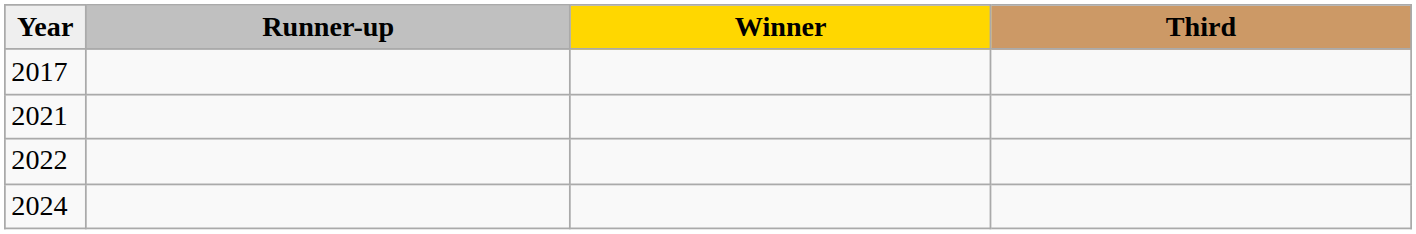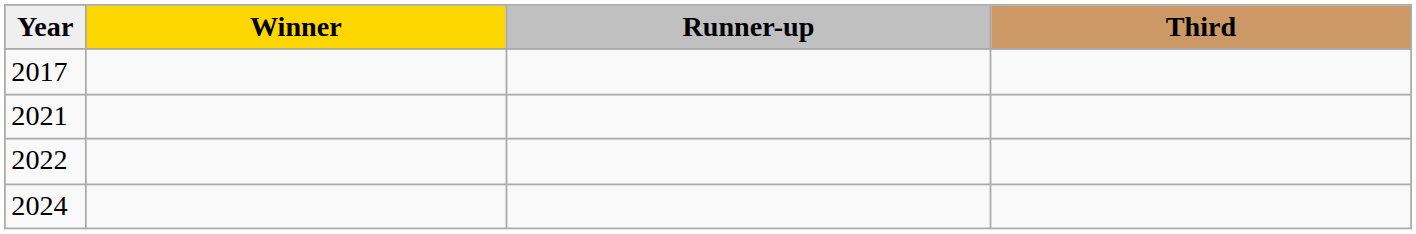columns swapped: Winner <-> Runner-up
